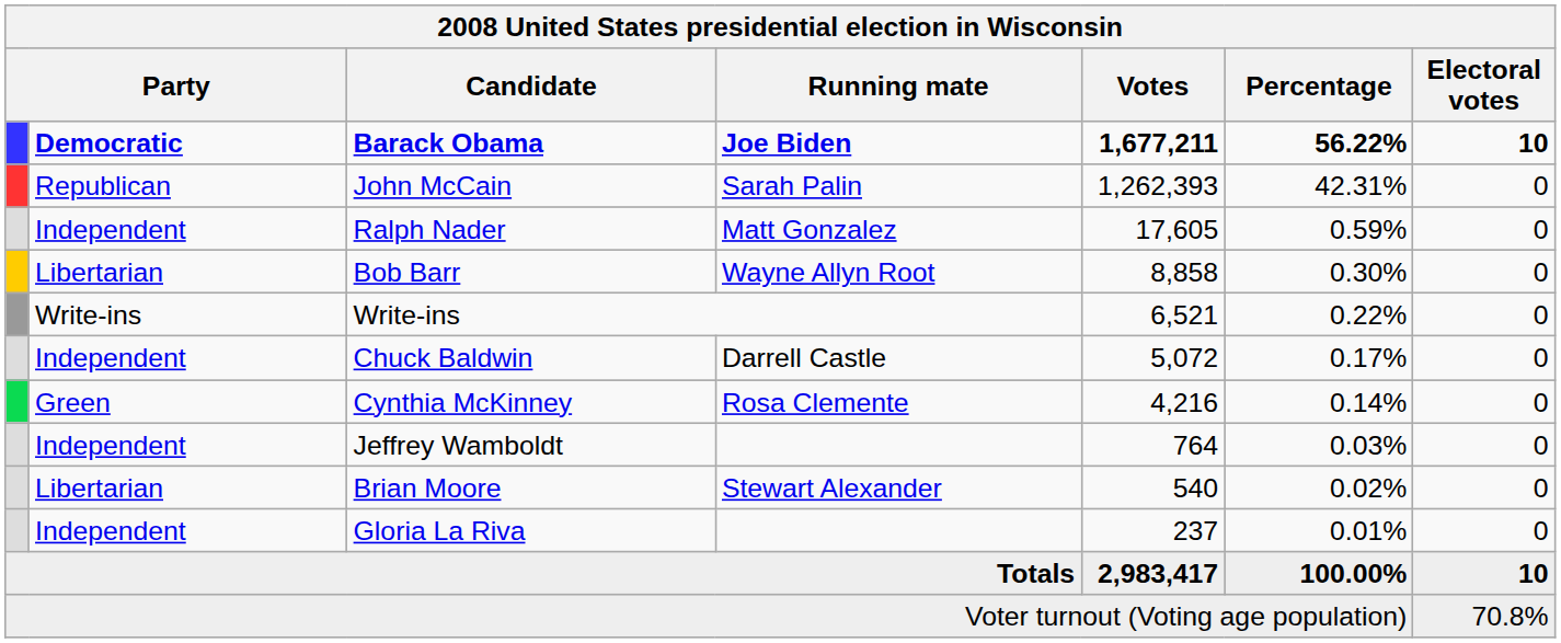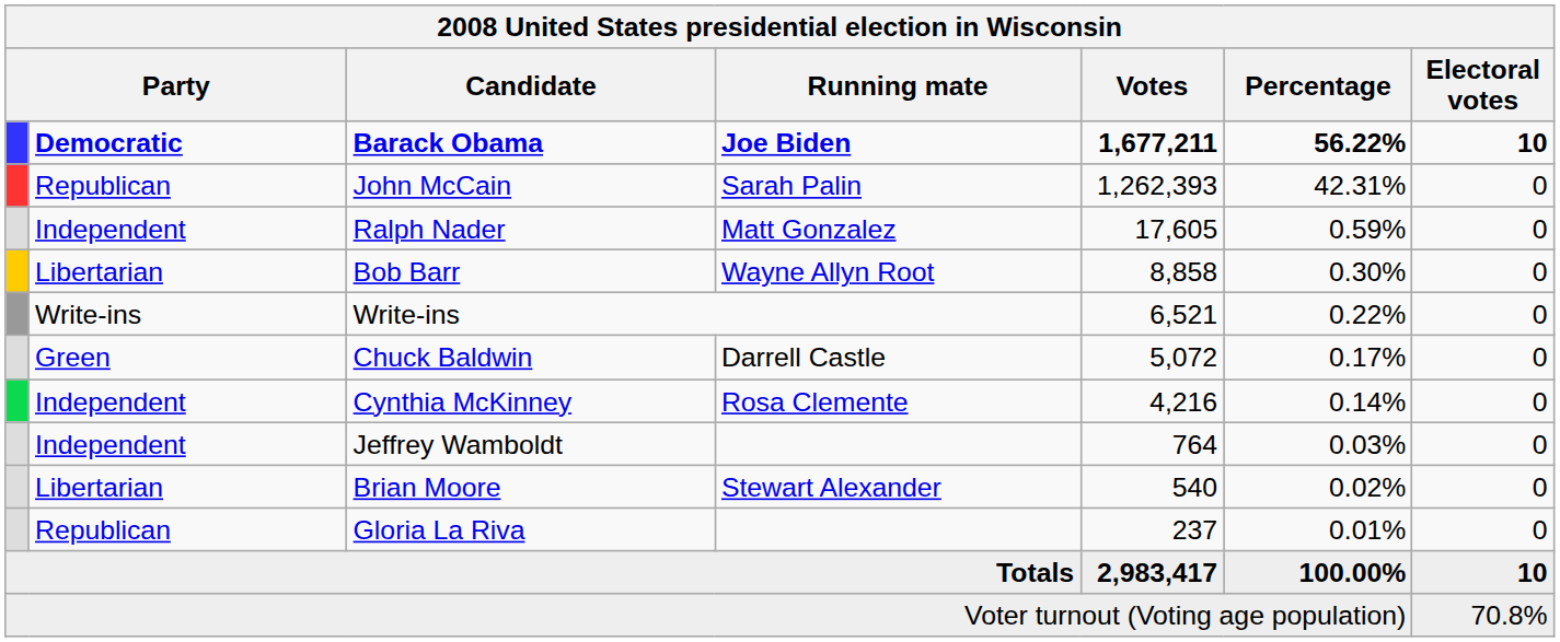Chuck Baldwin | column 2: Independent -> Green
Cynthia McKinney | column 2: Green -> Independent
Gloria La Riva | column 2: Independent -> Republican
